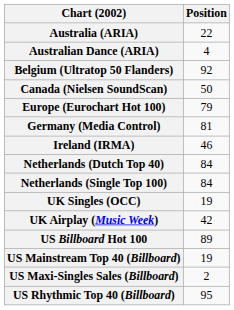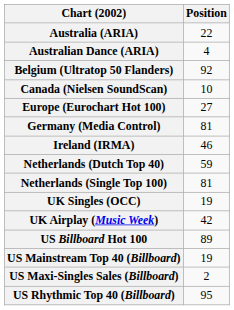Canada (Nielsen SoundScan) | Position: 50 -> 10
Europe (Eurochart Hot 100) | Position: 79 -> 27
Netherlands (Dutch Top 40) | Position: 84 -> 59
Netherlands (Single Top 100) | Position: 84 -> 81
